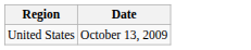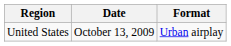+ column: Format | Urban airplay
